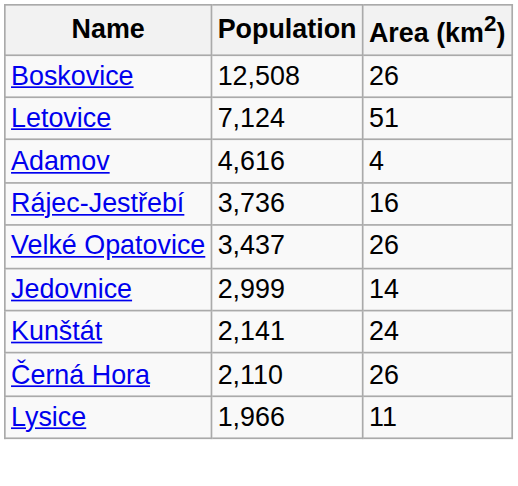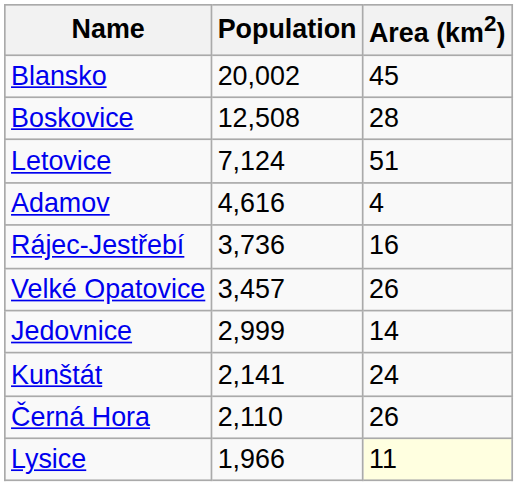+ row: Blansko | 20,002 | 45
Boskovice | Area (km2): 26 -> 28
Velké Opatovice | Population: 3,437 -> 3,457
Lysice | Area (km2): no background -> lightyellow background
